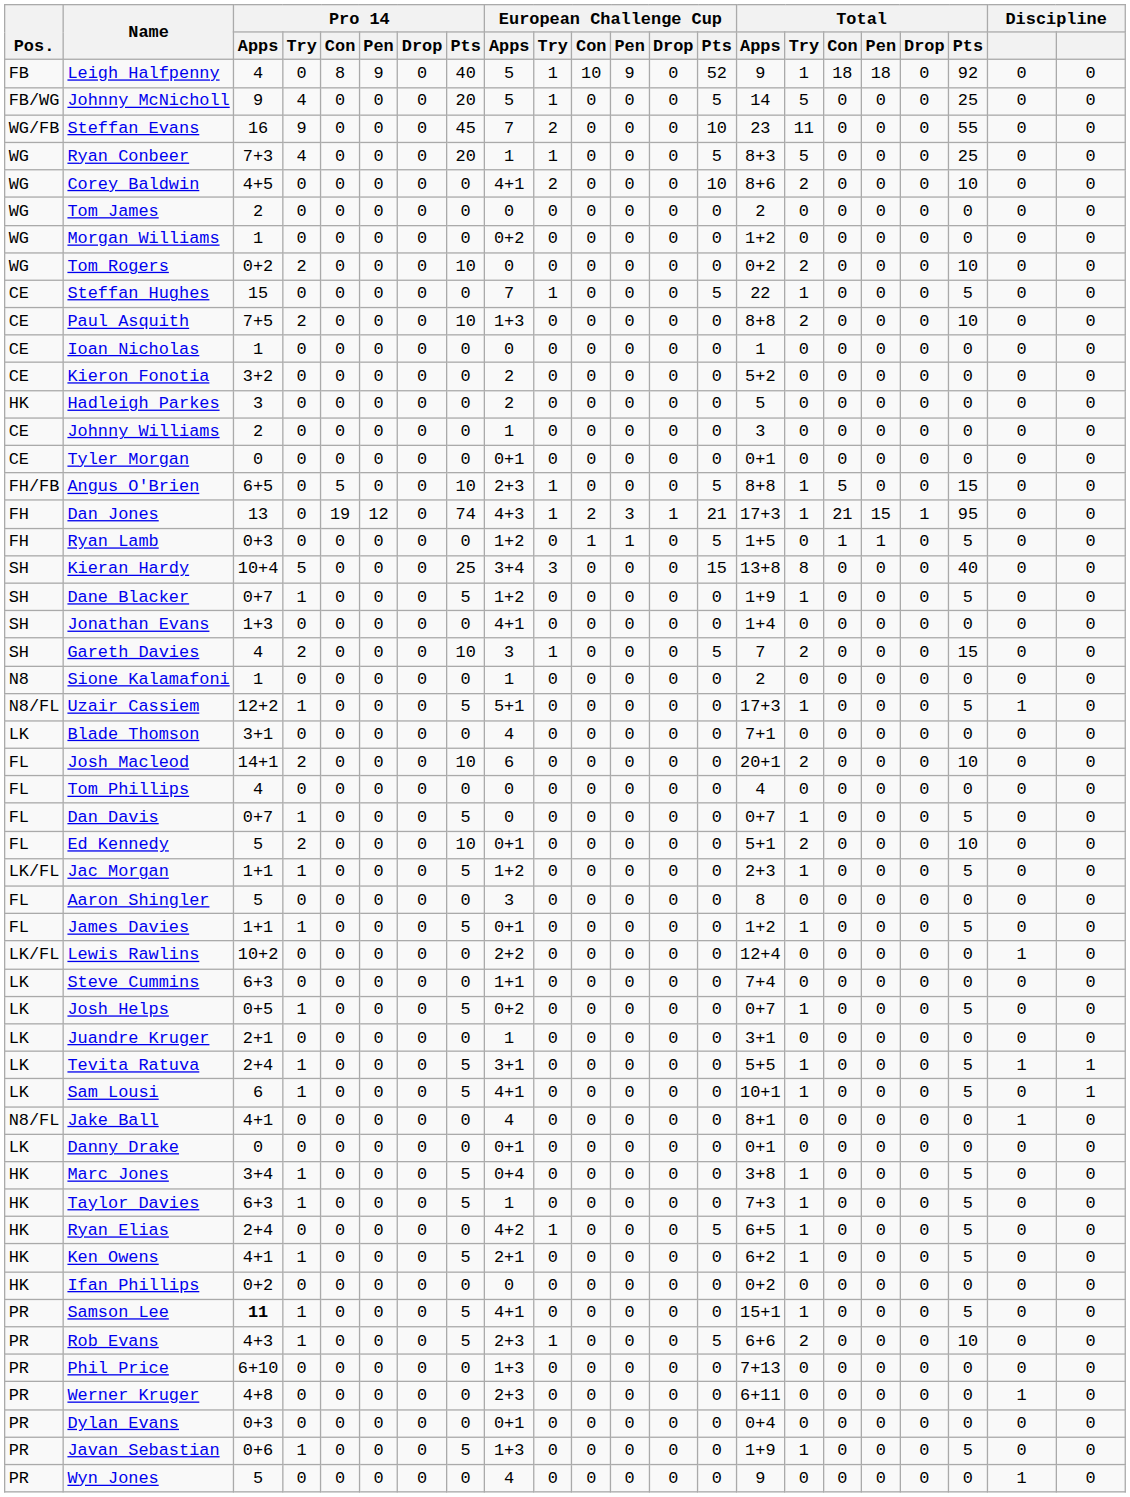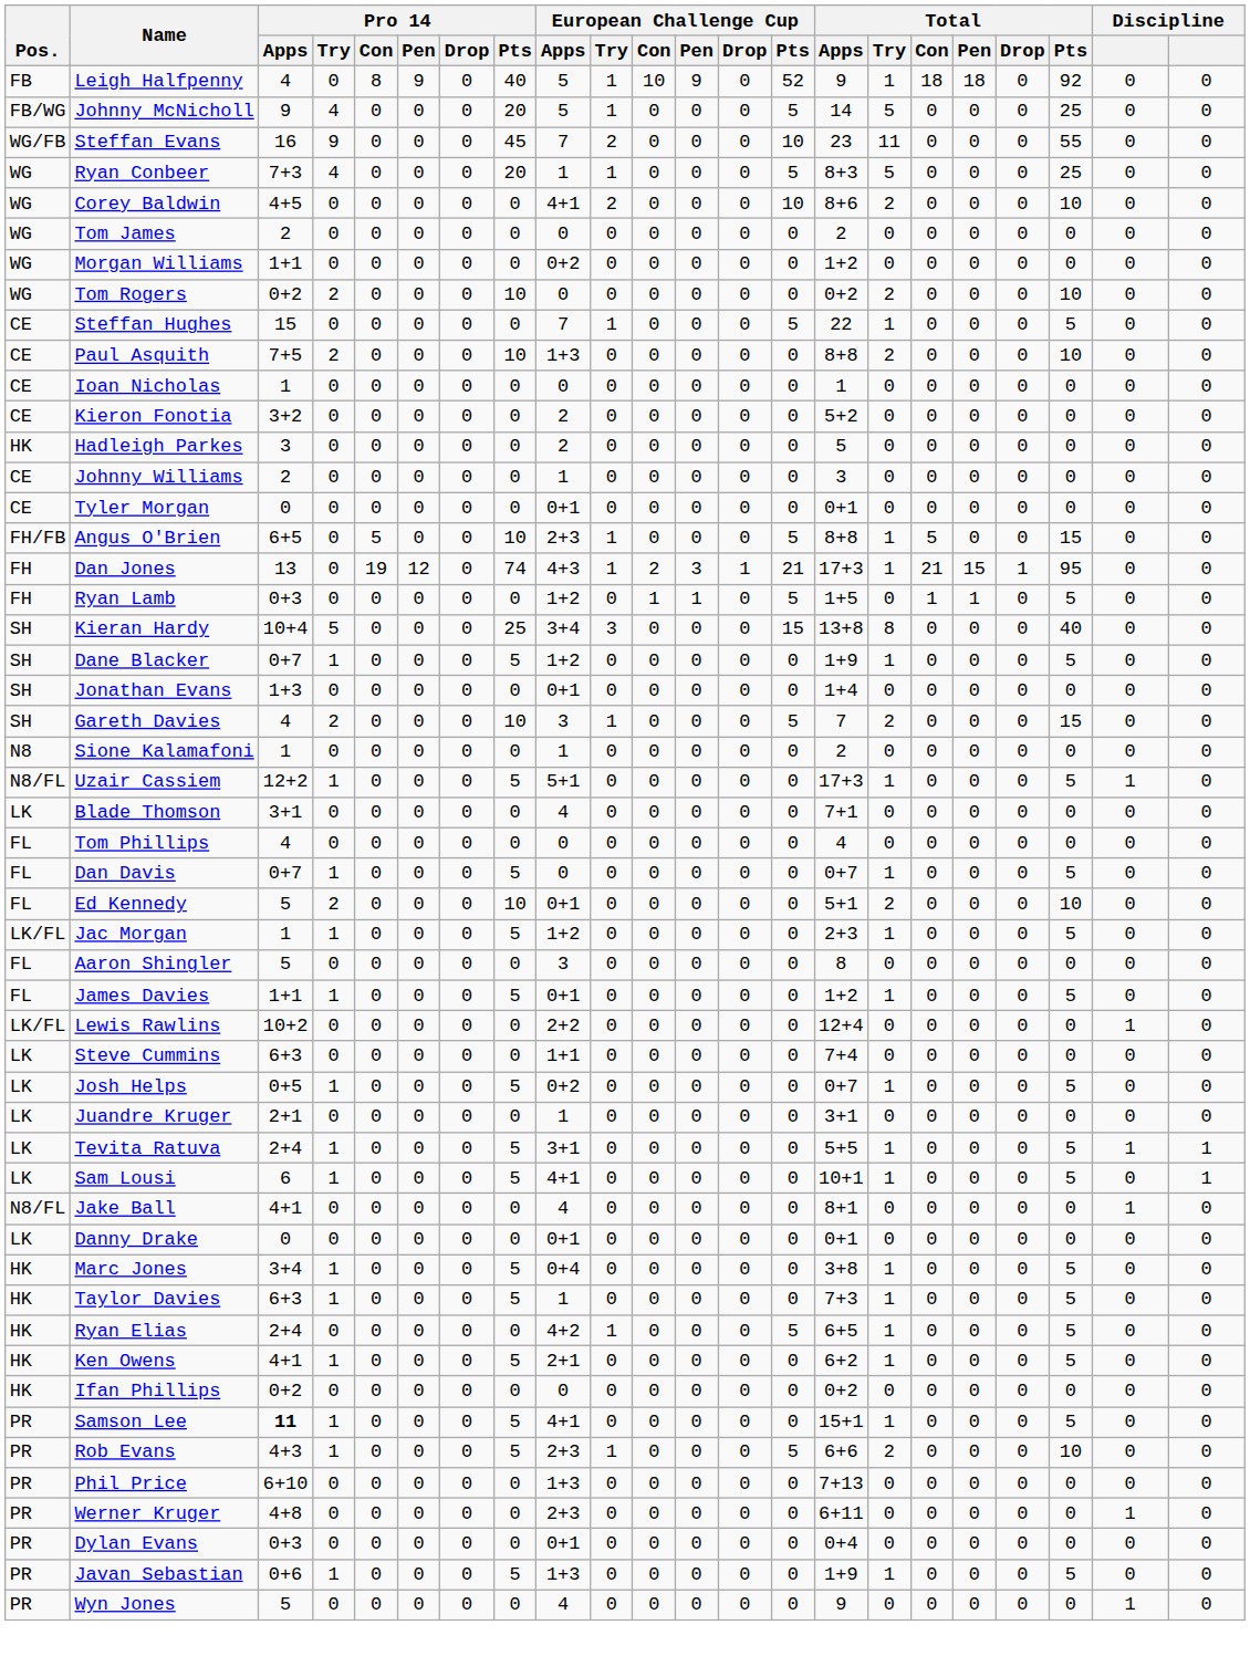Morgan Williams | Pro 14 / Apps: 1 -> 1+1
Jonathan Evans | European Challenge Cup / Apps: 4+1 -> 0+1
- row: FL | Josh Macleod | 14+1 | 2 | 0 | 0 | 0 | 10 | 6 | 0 | 0 | 0 | 0 | 0 | 20+1 | 2 | 0 | 0 | 0 | 10 | 0 | 0
Jac Morgan | Pro 14 / Apps: 1+1 -> 1
